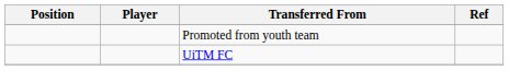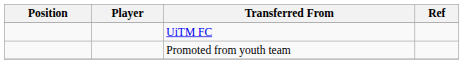rows swapped: UiTM FC <-> Promoted from youth team
